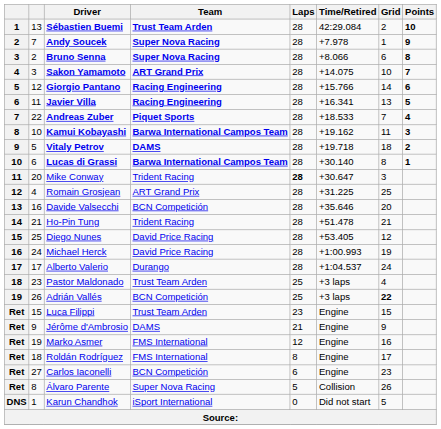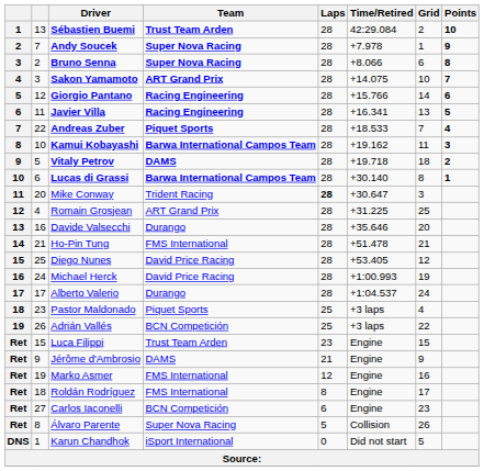Davide Valsecchi | Team: BCN Competición -> Durango
Ho-Pin Tung | Team: Trident Racing -> FMS International
Pastor Maldonado | Team: Trust Team Arden -> Piquet Sports
Adrián Vallés | Grid: bold -> normal
